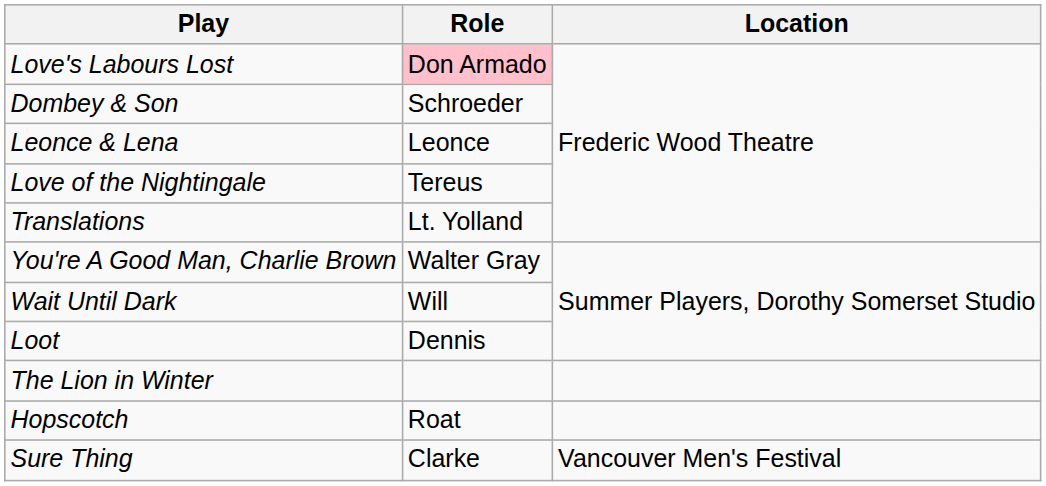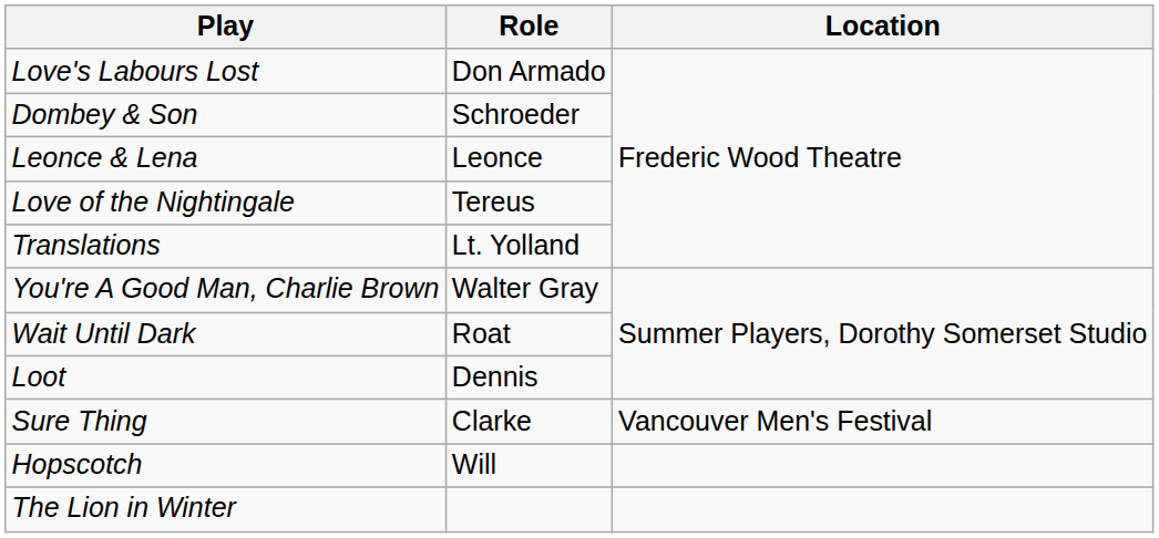Love's Labours Lost | Role: pink background -> no background
Wait Until Dark | Role: Will -> Roat
rows swapped: Sure Thing <-> The Lion in Winter
Hopscotch | Role: Roat -> Will
